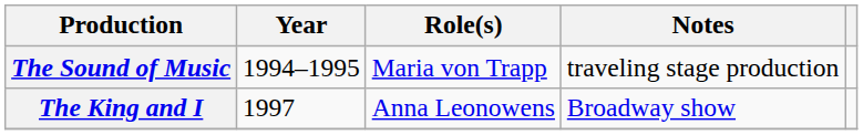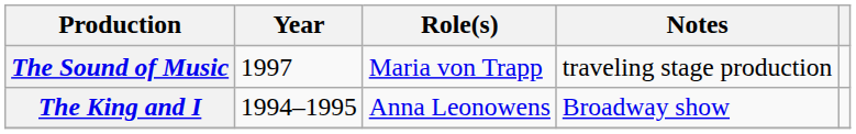The Sound of Music | Year: 1994–1995 -> 1997
The King and I | Year: 1997 -> 1994–1995
